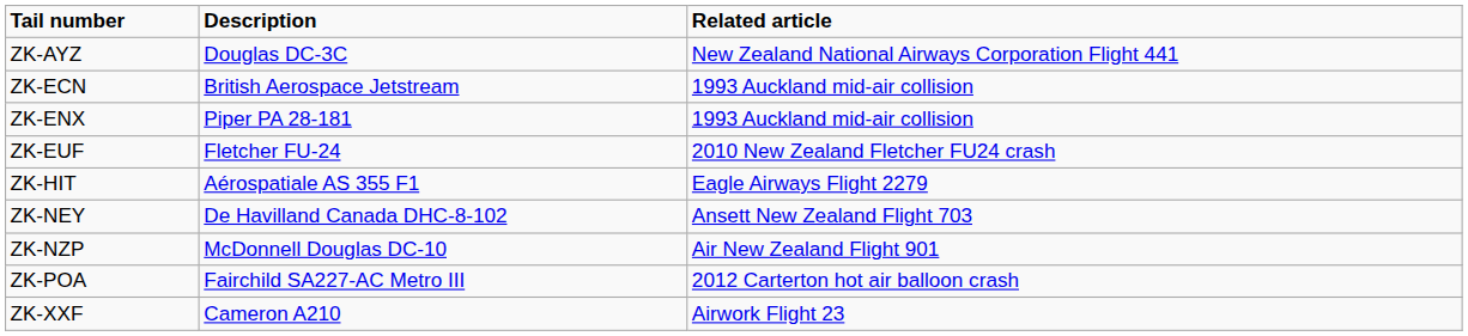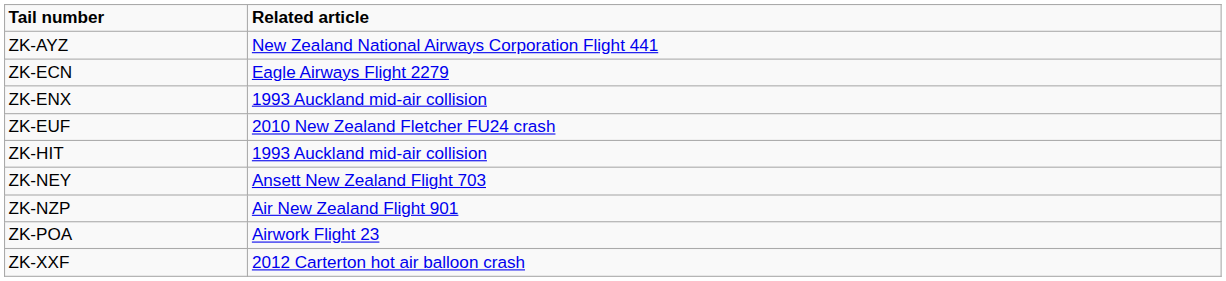- column: Description | Douglas DC-3C | British Aerospace Jetstream | Piper PA 28-181 | Fletcher FU-24 | Aérospatiale AS 355 F1 | De Havilland Canada DHC-8-102 | McDonnell Douglas DC-10 | Fairchild SA227-AC Metro III | Cameron A210
ZK-ECN | Related article: 1993 Auckland mid-air collision -> Eagle Airways Flight 2279
ZK-HIT | Related article: Eagle Airways Flight 2279 -> 1993 Auckland mid-air collision
ZK-POA | Related article: 2012 Carterton hot air balloon crash -> Airwork Flight 23
ZK-XXF | Related article: Airwork Flight 23 -> 2012 Carterton hot air balloon crash
